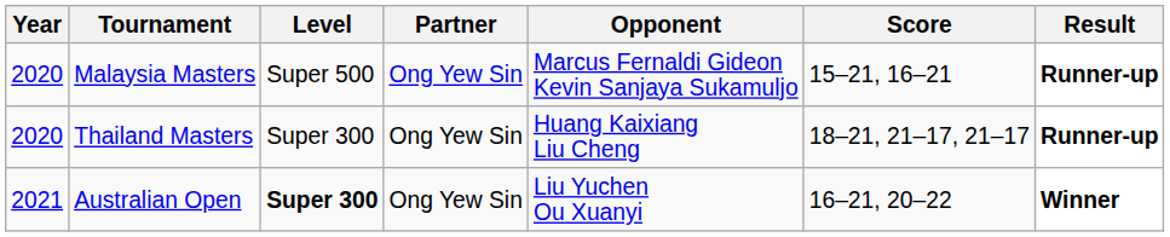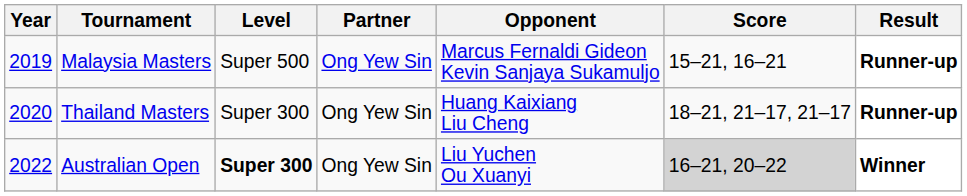Malaysia Masters | Year: 2020 -> 2019
Australian Open | Year: 2021 -> 2022
Australian Open | Score: no background -> lightgrey background
